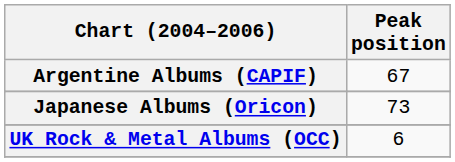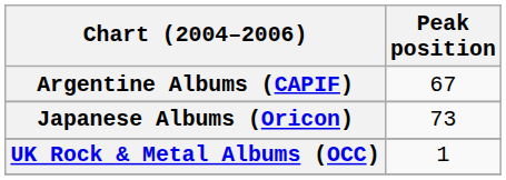UK Rock & Metal Albums (OCC) | Peak position: 6 -> 1
